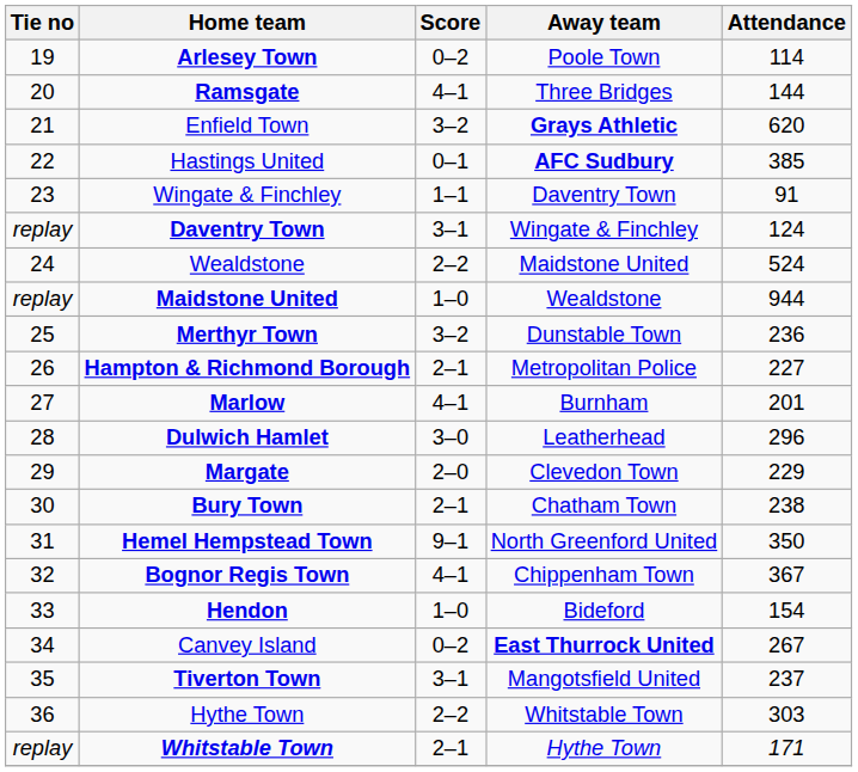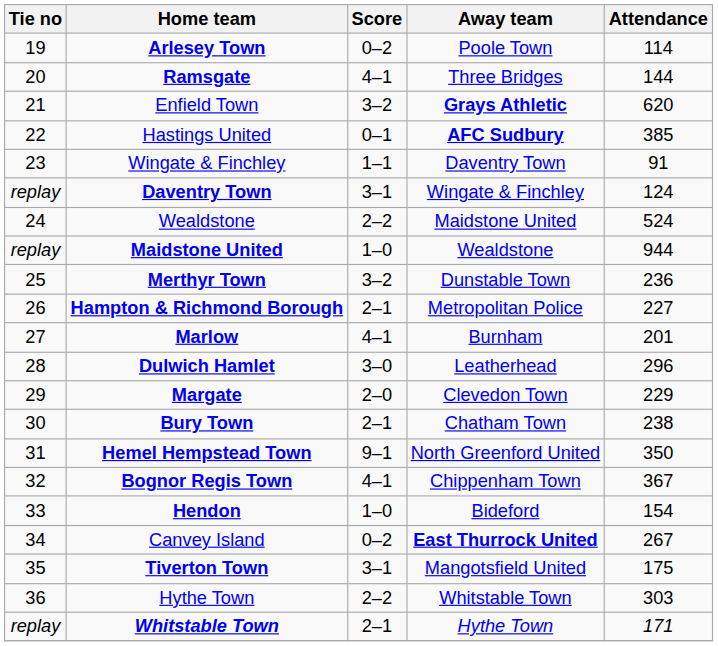Tiverton Town | Attendance: 237 -> 175
